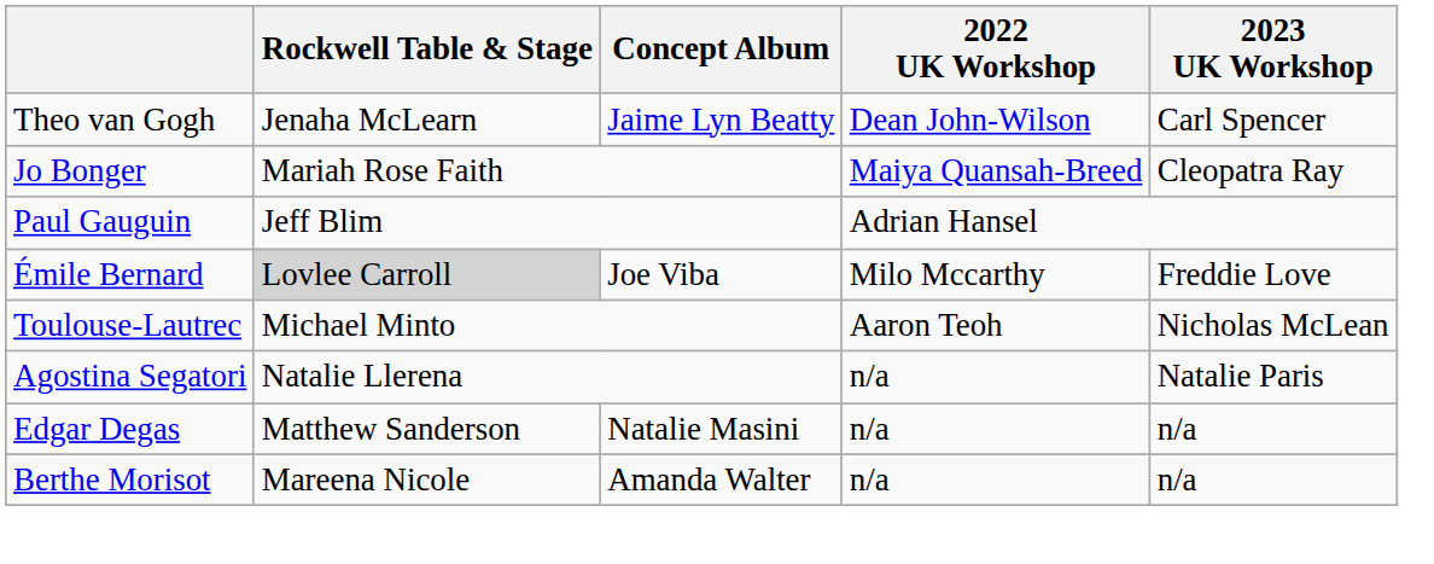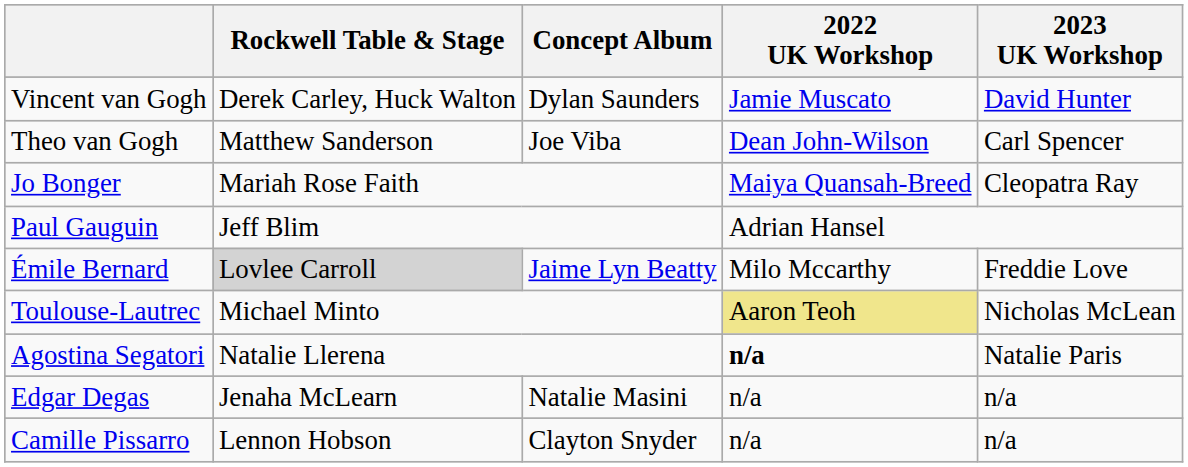+ row: Vincent van Gogh | Derek Carley, Huck Walton | Dylan Saunders | Jamie Muscato | David Hunter
Theo van Gogh | Rockwell Table & Stage: Jenaha McLearn -> Matthew Sanderson
Theo van Gogh | Concept Album: Jaime Lyn Beatty -> Joe Viba
Émile Bernard | Concept Album: Joe Viba -> Jaime Lyn Beatty
Toulouse-Lautrec | 2022 UK Workshop: no background -> khaki background
Agostina Segatori | 2022 UK Workshop: normal -> bold
Edgar Degas | Rockwell Table & Stage: Matthew Sanderson -> Jenaha McLearn
- row: Berthe Morisot | Mareena Nicole | Amanda Walter | n/a | n/a
+ row: Camille Pissarro | Lennon Hobson | Clayton Snyder | n/a | n/a
